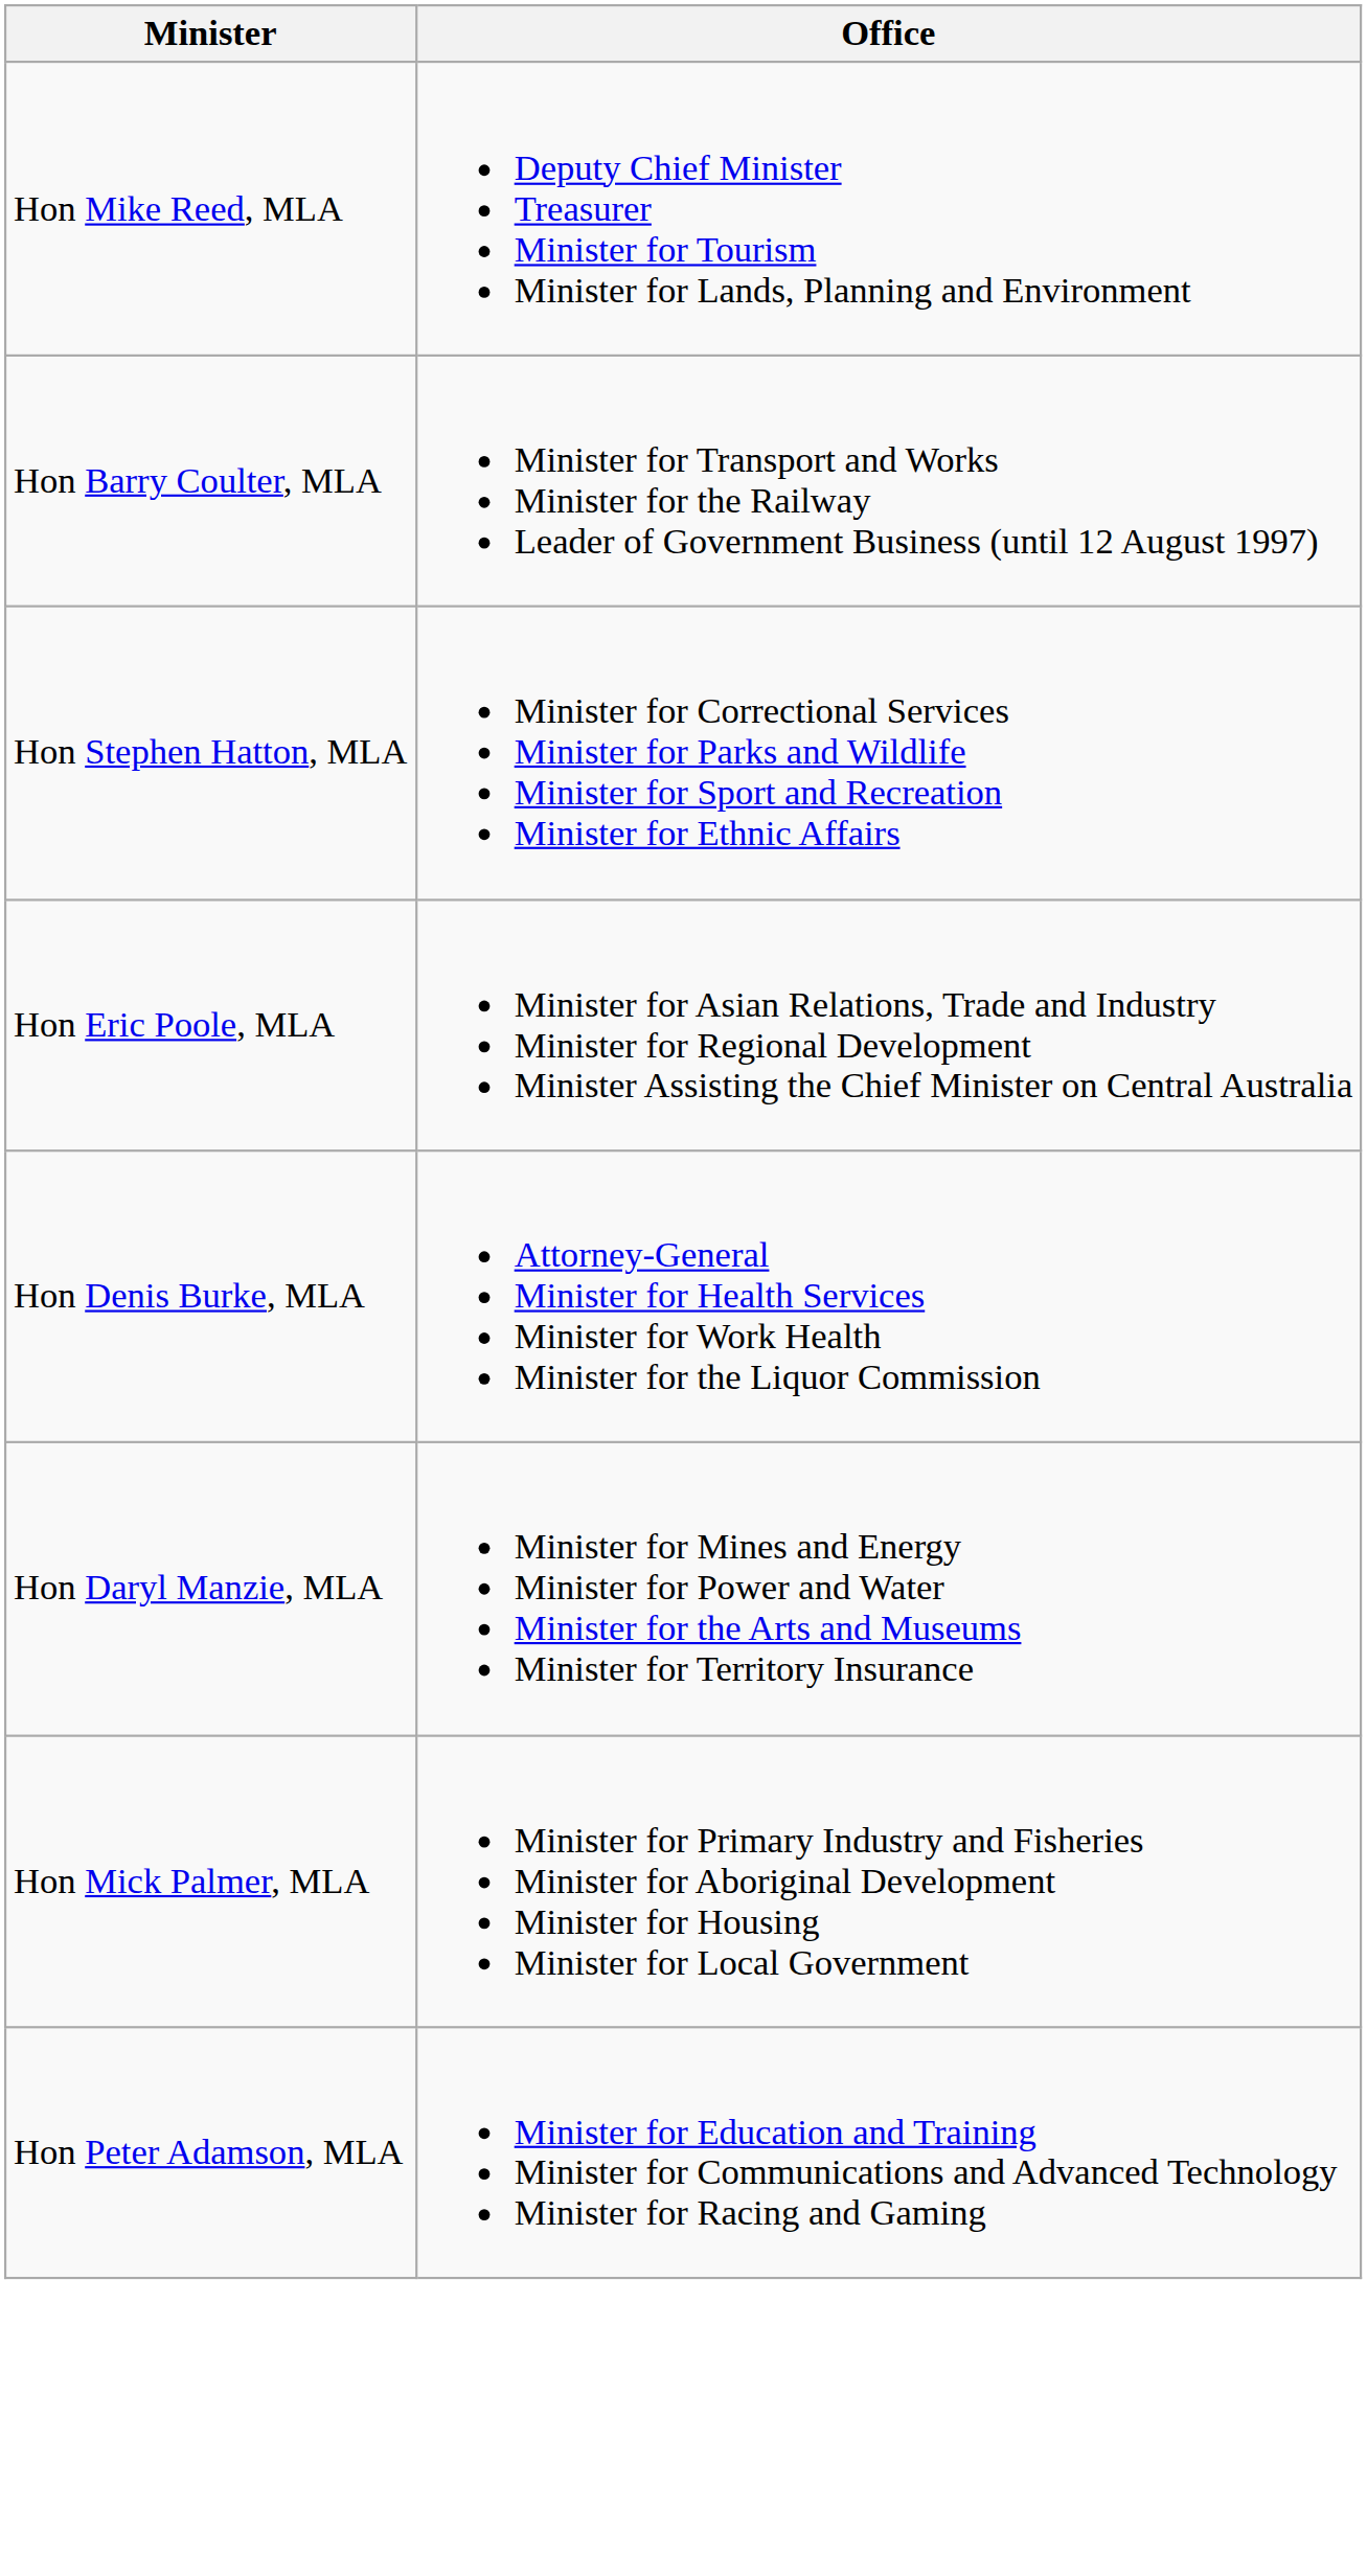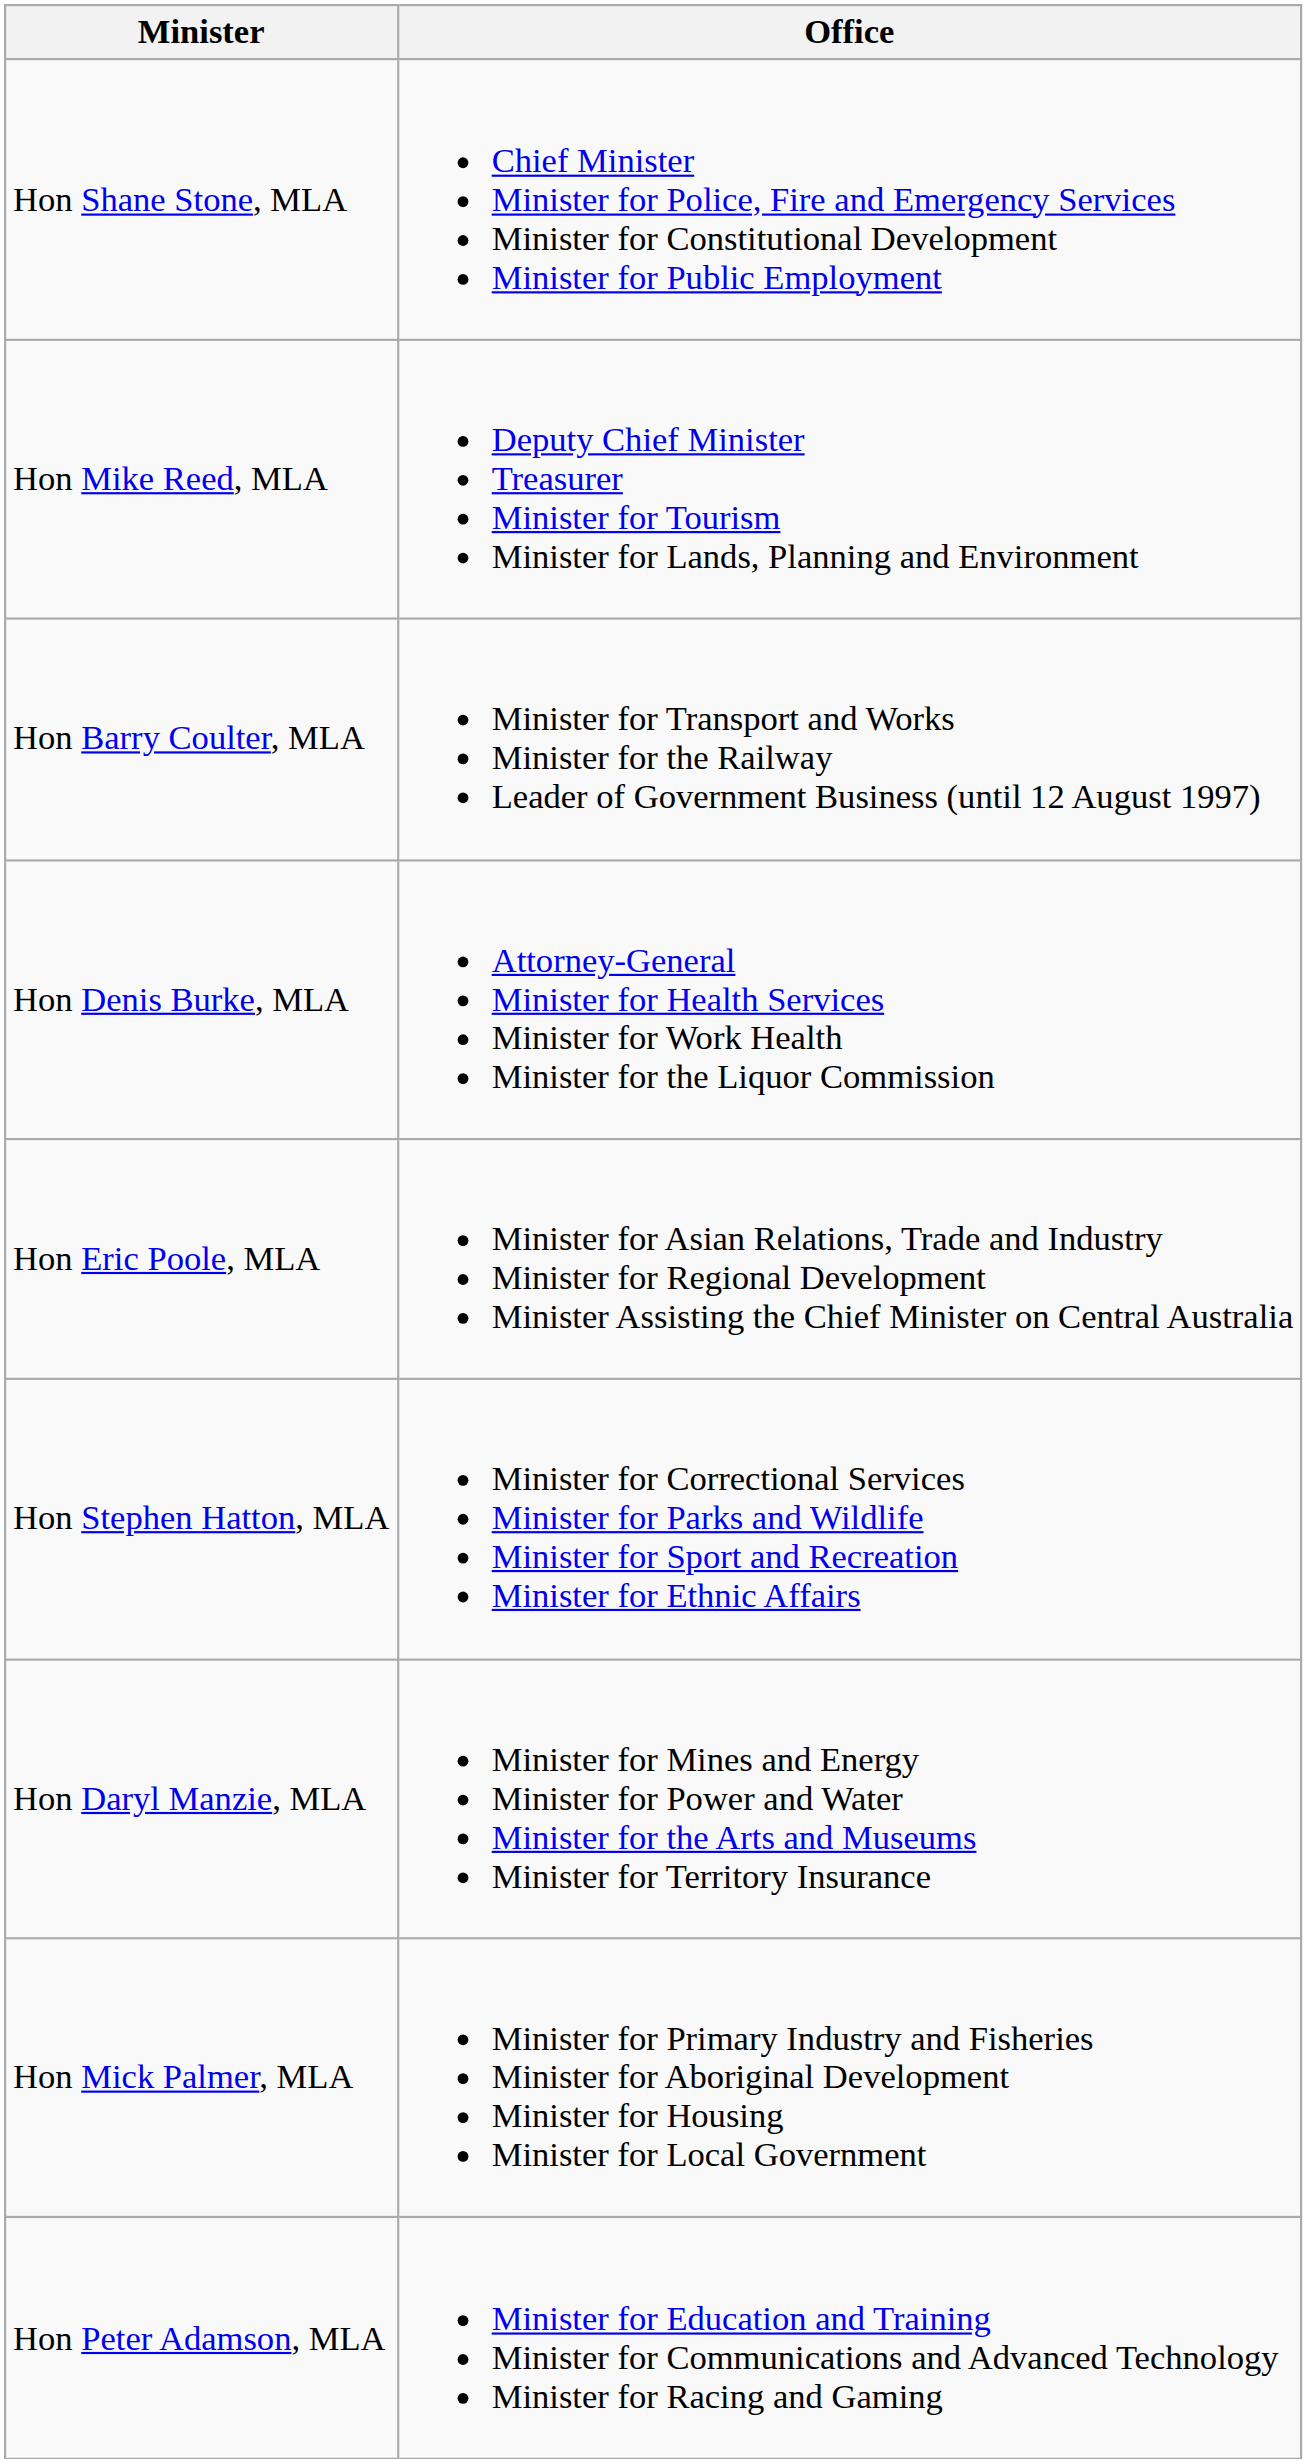+ row: Hon Shane Stone, MLA | Chief Minister Minister for Police, Fire and Emergency Services Minister for Constitutional Development Minister for Public Employment
rows swapped: Hon Stephen Hatton, MLA <-> Hon Denis Burke, MLA
